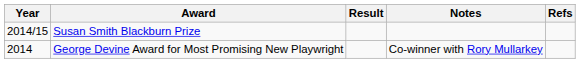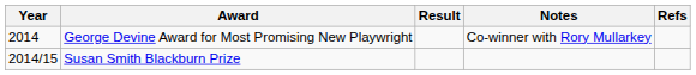rows swapped: George Devine Award for Most Promising New Playwright <-> Susan Smith Blackburn Prize
